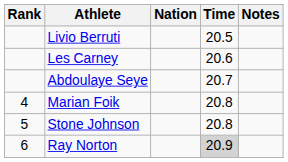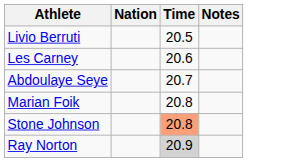- column: Rank | 4 | 5 | 6
Stone Johnson | Time: no background -> lightsalmon background
